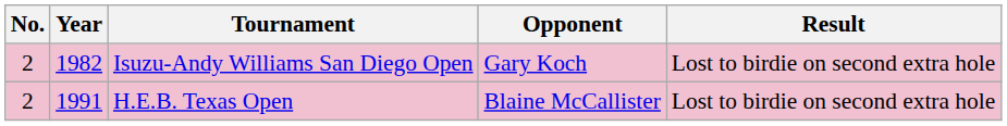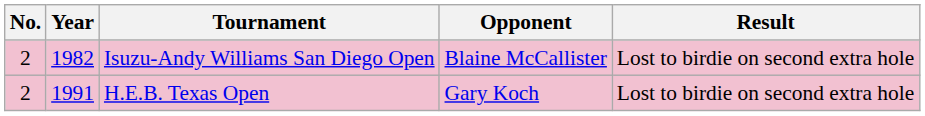Isuzu-Andy Williams San Diego Open | Opponent: Gary Koch -> Blaine McCallister
H.E.B. Texas Open | Opponent: Blaine McCallister -> Gary Koch
